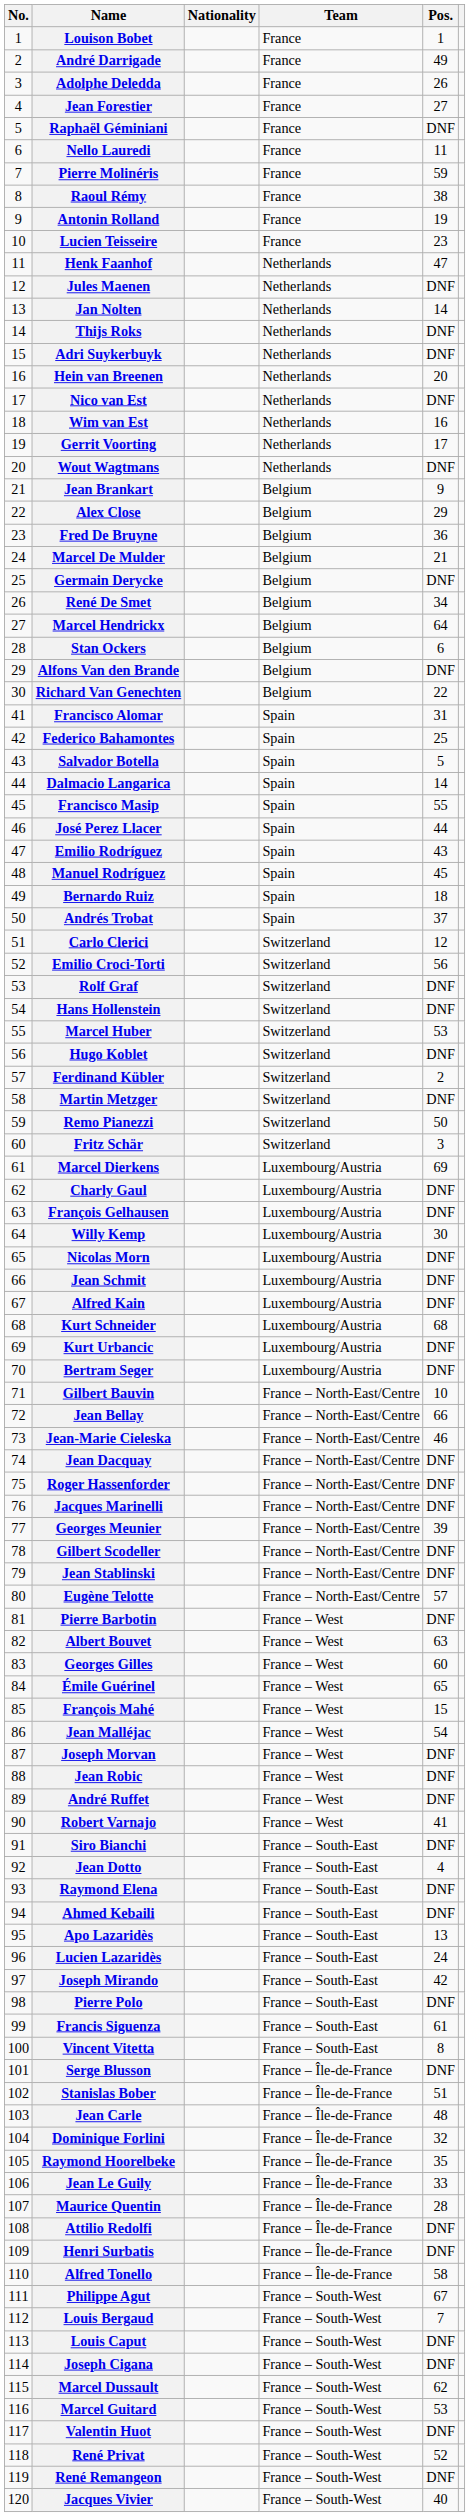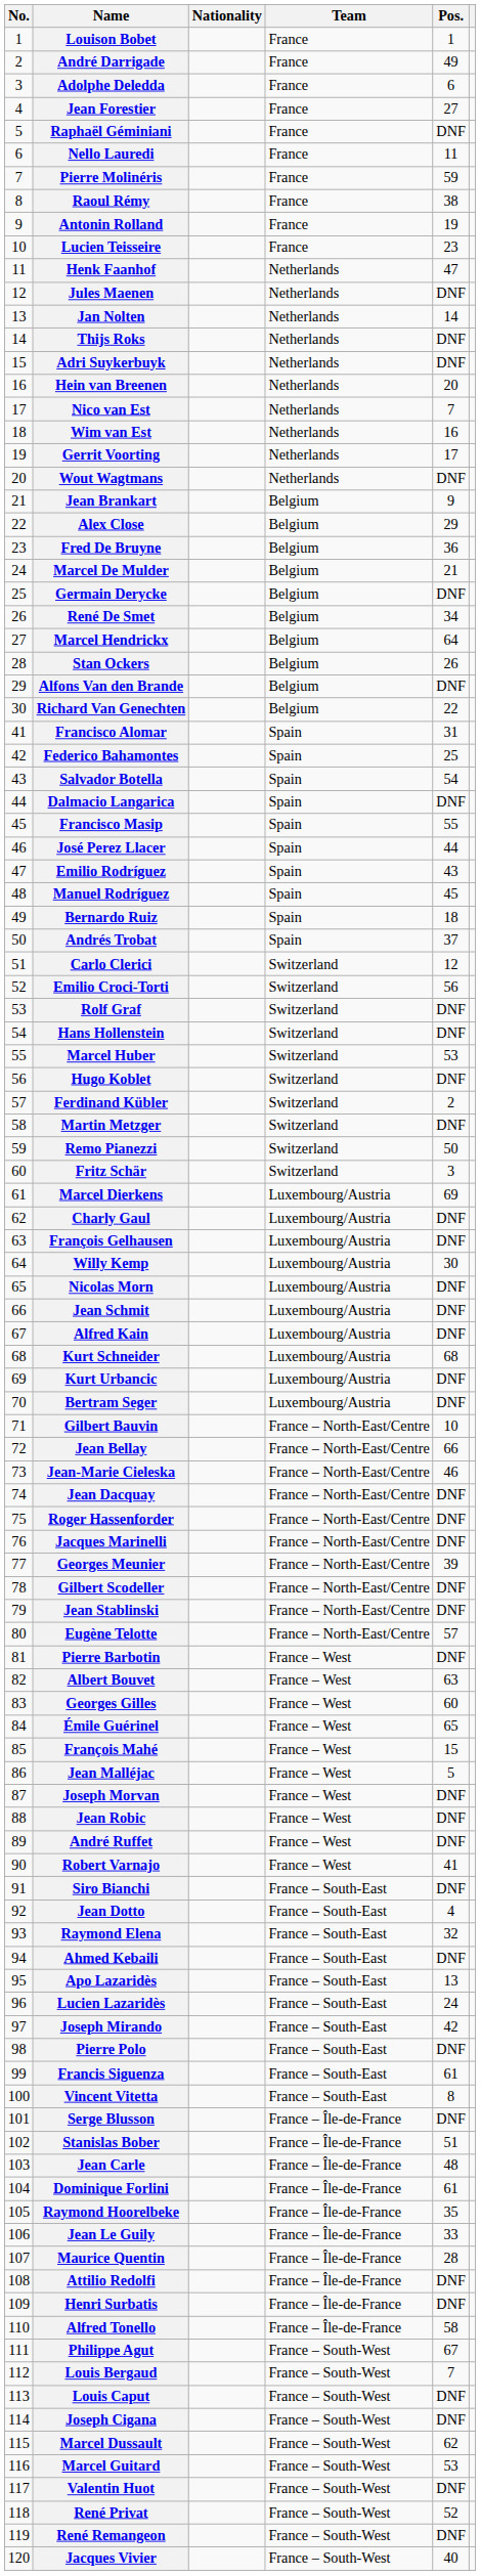Adolphe Deledda | Pos.: 26 -> 6
Nico van Est | Pos.: DNF -> 7
Stan Ockers | Pos.: 6 -> 26
Salvador Botella | Pos.: 5 -> 54
Dalmacio Langarica | Pos.: 14 -> DNF
Jean Malléjac | Pos.: 54 -> 5
Raymond Elena | Pos.: DNF -> 32
Dominique Forlini | Pos.: 32 -> 61
